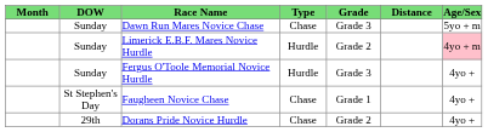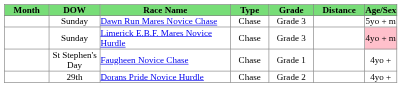Limerick E.B.F. Mares Novice Hurdle | Type: Hurdle -> Chase
Limerick E.B.F. Mares Novice Hurdle | Grade: Grade 2 -> Grade 3
- row: Sunday | Fergus O'Toole Memorial Novice Hurdle | Hurdle | Grade 3 | 4yo +
